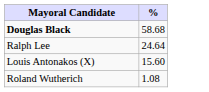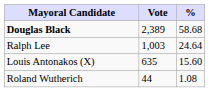+ column: Vote | 2,389 | 1,003 | 635 | 44
